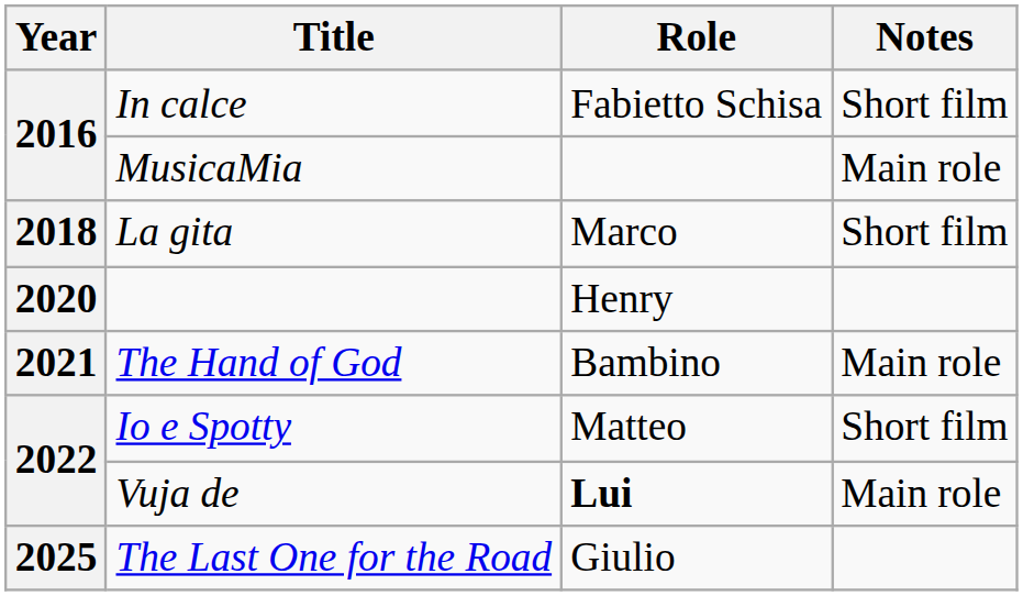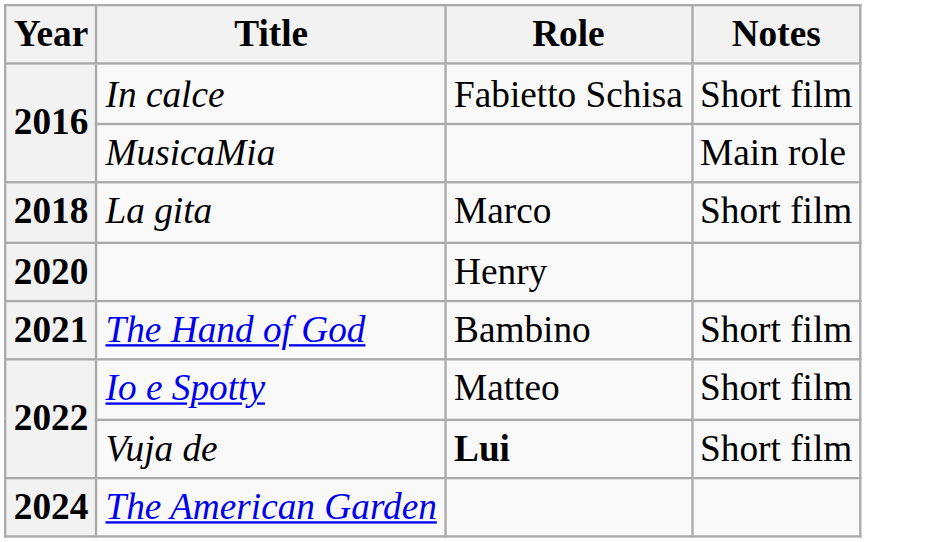The Hand of God | Notes: Main role -> Short film
Vuja de | Notes: Main role -> Short film
+ row: 2024 | The American Garden
- row: 2025 | The Last One for the Road | Giulio
